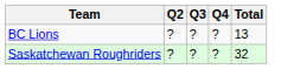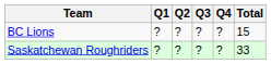+ column: Q1 | ? | ?
BC Lions | Total: 13 -> 15
Saskatchewan Roughriders | Total: 32 -> 33
